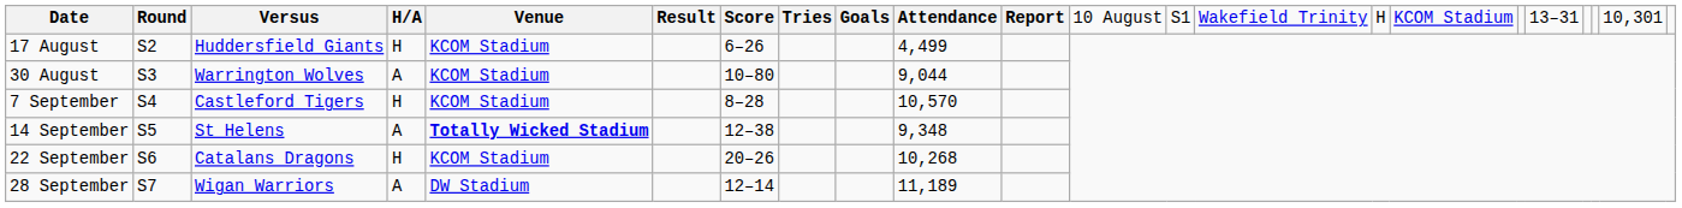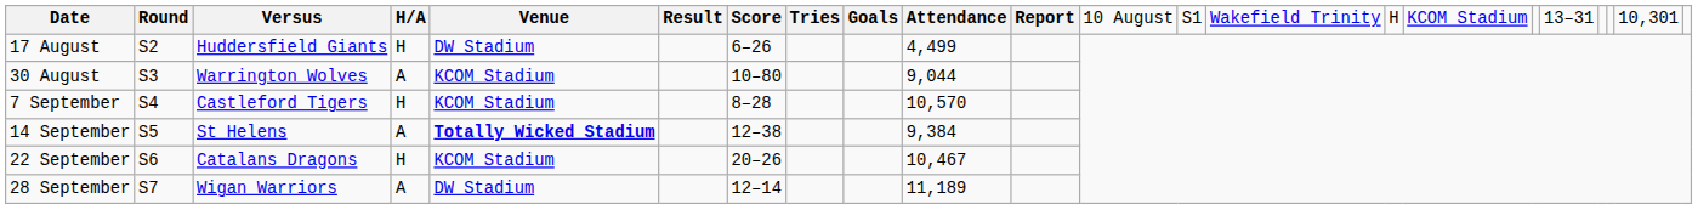17 August | column 5: KCOM Stadium -> DW Stadium
14 September | column 10: 9,348 -> 9,384
22 September | column 10: 10,268 -> 10,467
